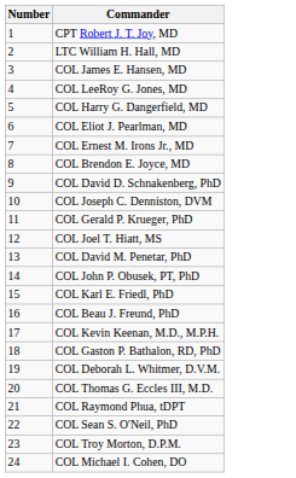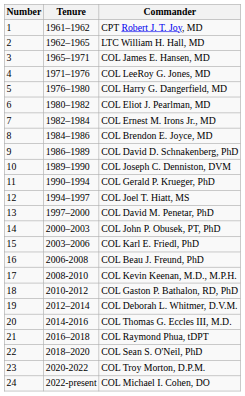+ column: Tenure | 1961–1962 | 1962–1965 | 1965–1971 | 1971–1976 | 1976–1980 | 1980–1982 | 1982–1984 | 1984–1986 | 1986–1989 | 1989–1990 | 1990–1994 | 1994–1997 | 1997–2000 | 2000–2003 | 2003–2006 | 2006-2008 | 2008-2010 | 2010-2012 | 2012–2014 | 2014-2016 | 2016–2018 | 2018–2020 | 2020-2022 | 2022-present
